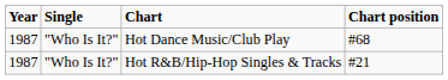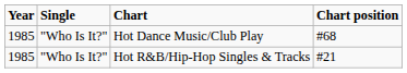Hot Dance Music/Club Play | Year: 1987 -> 1985
Hot R&B/Hip-Hop Singles & Tracks | Year: 1987 -> 1985
